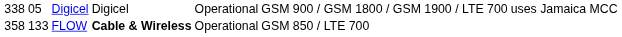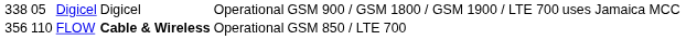FLOW | column 1: 358 -> 356
FLOW | column 2: 133 -> 110
